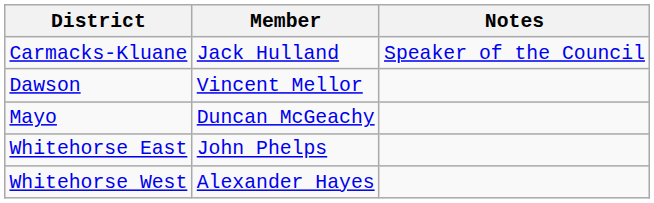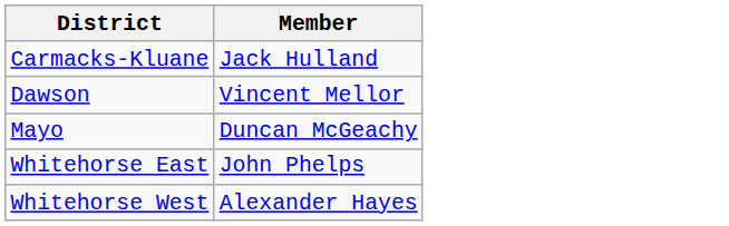- column: Notes | Speaker of the Council
